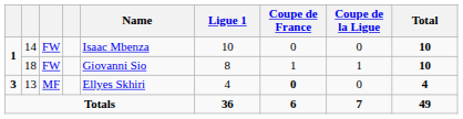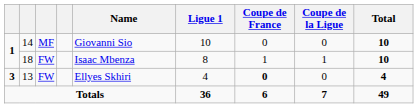14 | column 3: FW -> MF
14 | Name: Isaac Mbenza -> Giovanni Sio
18 | Name: Giovanni Sio -> Isaac Mbenza
13 | column 3: MF -> FW
